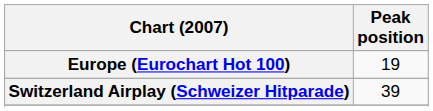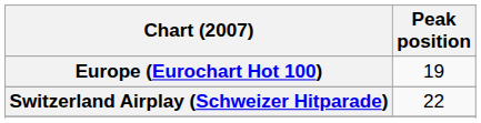Switzerland Airplay (Schweizer Hitparade) | Peak position: 39 -> 22
